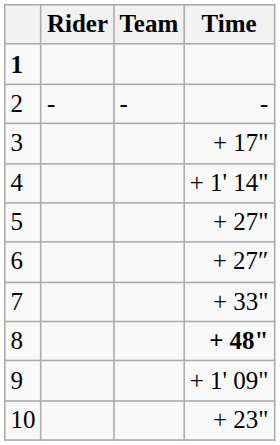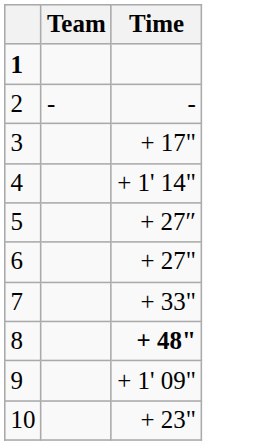- column: Rider | -
5 | Time: + 27" -> + 27″
6 | Time: + 27″ -> + 27"
